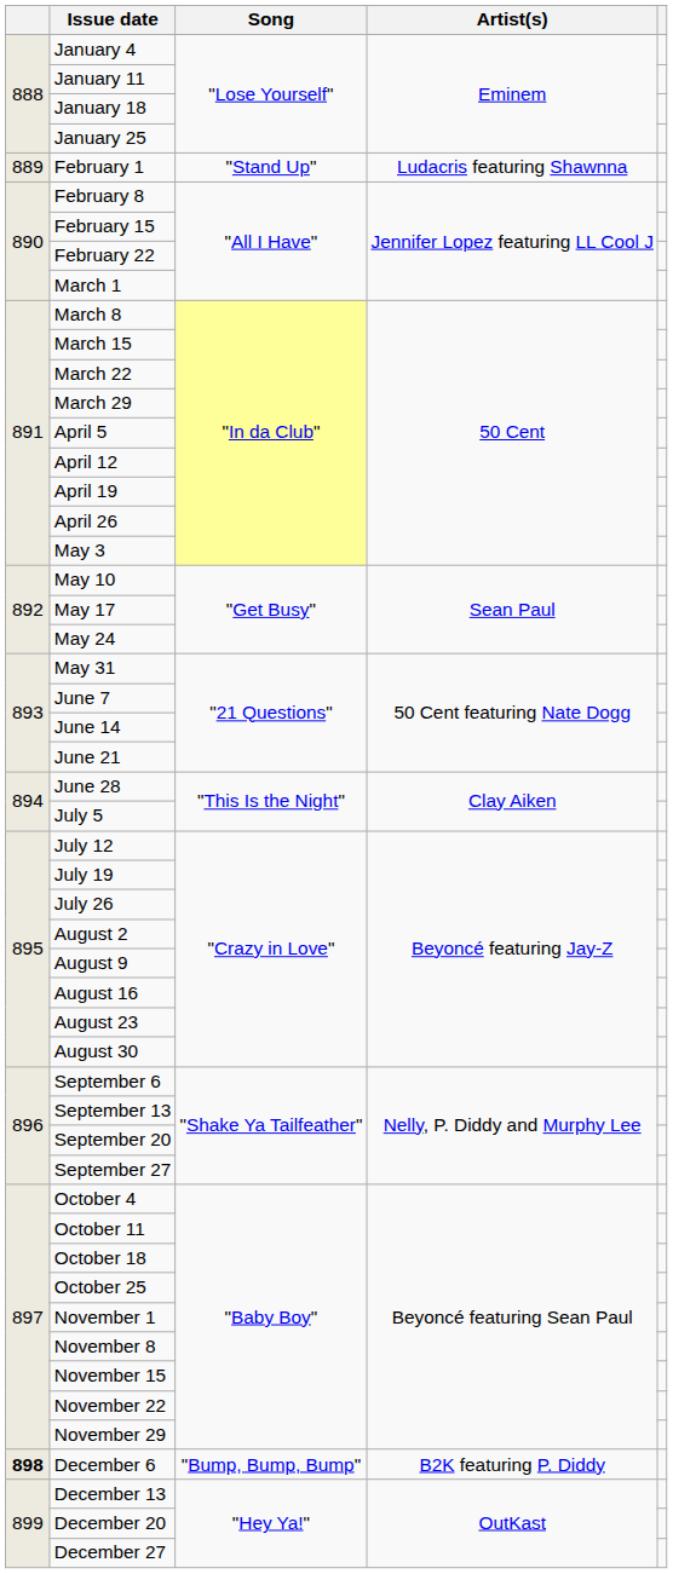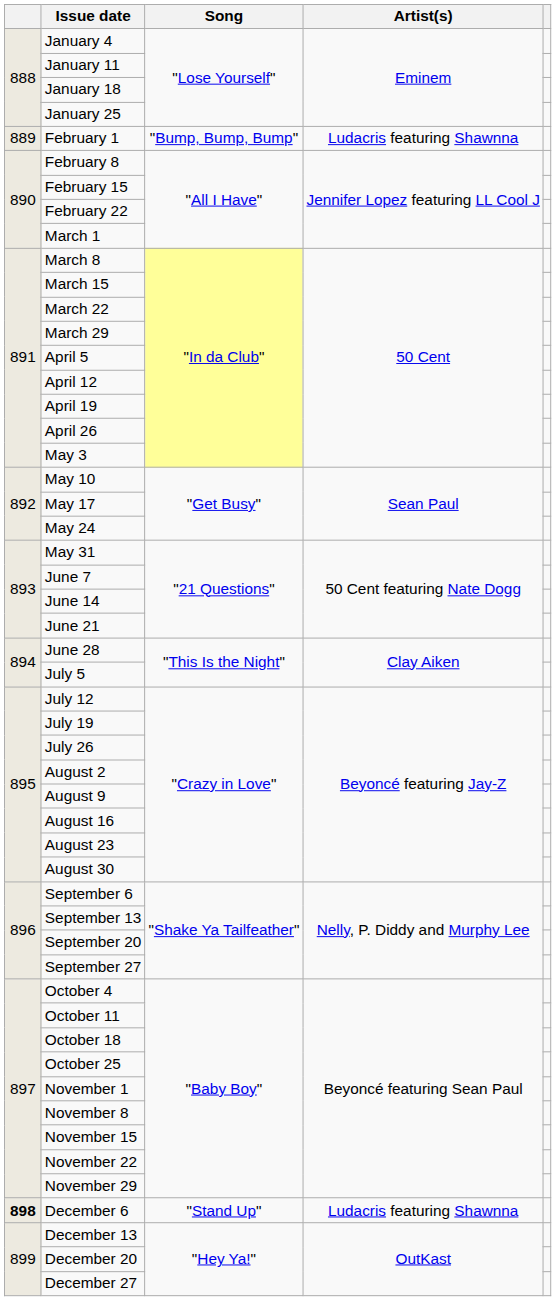February 1 | Song: "Stand Up" -> "Bump, Bump, Bump"
December 6 | Song: "Bump, Bump, Bump" -> "Stand Up"
December 6 | Artist(s): B2K featuring P. Diddy -> Ludacris featuring Shawnna
